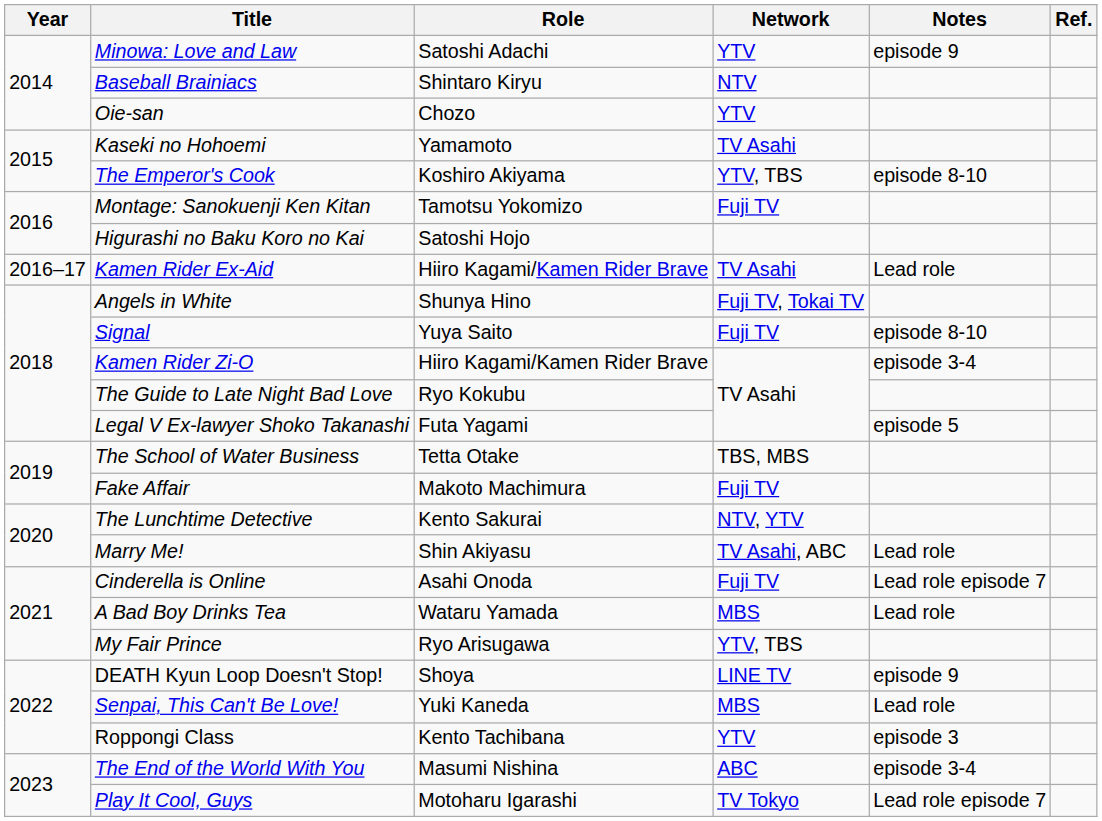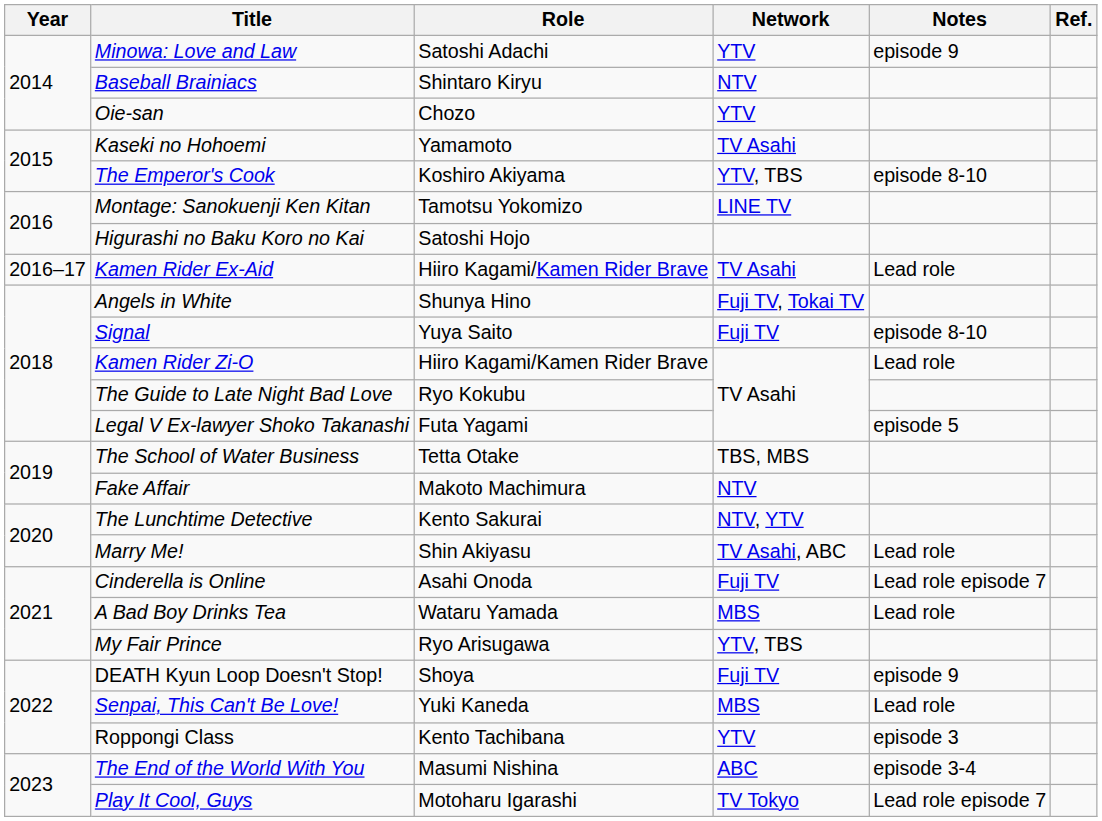Montage: Sanokuenji Ken Kitan | Network: Fuji TV -> LINE TV
Kamen Rider Zi-O | Notes: episode 3-4 -> Lead role
Fake Affair | Network: Fuji TV -> NTV
DEATH Kyun Loop Doesn't Stop! | Network: LINE TV -> Fuji TV
